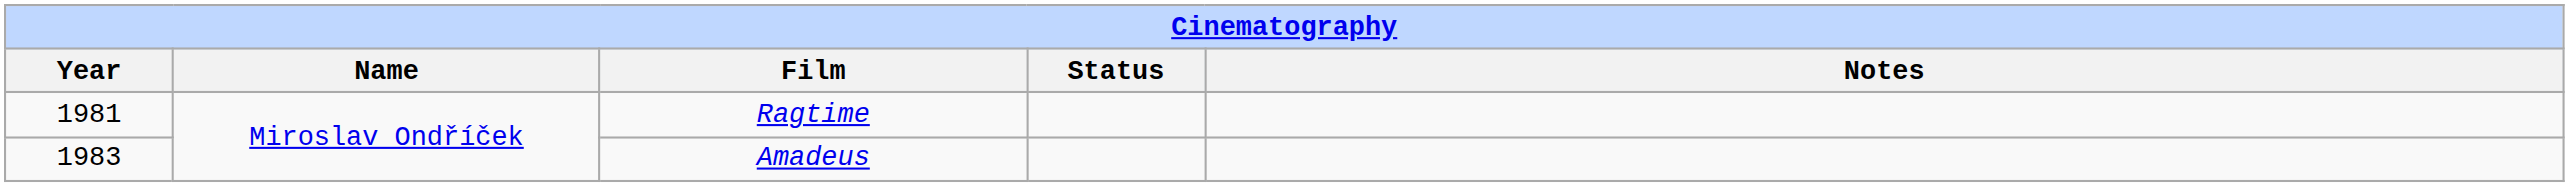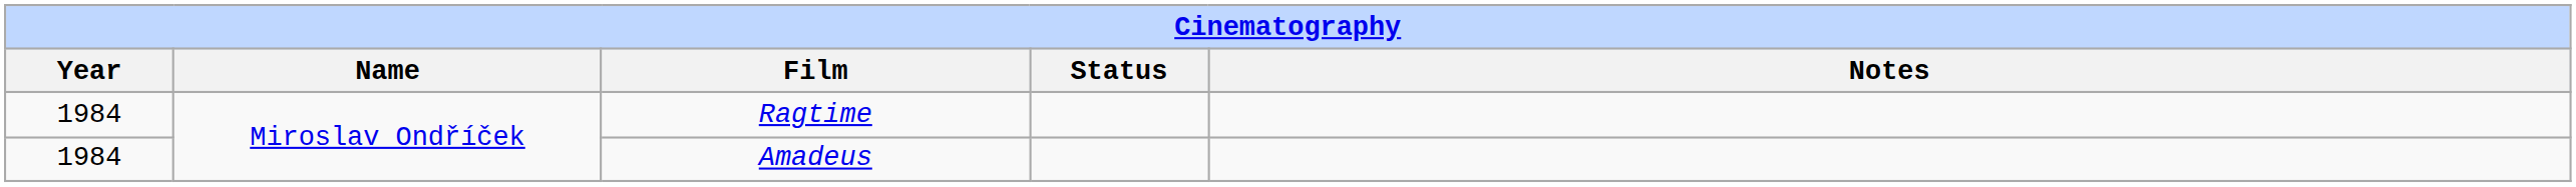Ragtime | Year: 1981 -> 1984
Amadeus | Year: 1983 -> 1984
